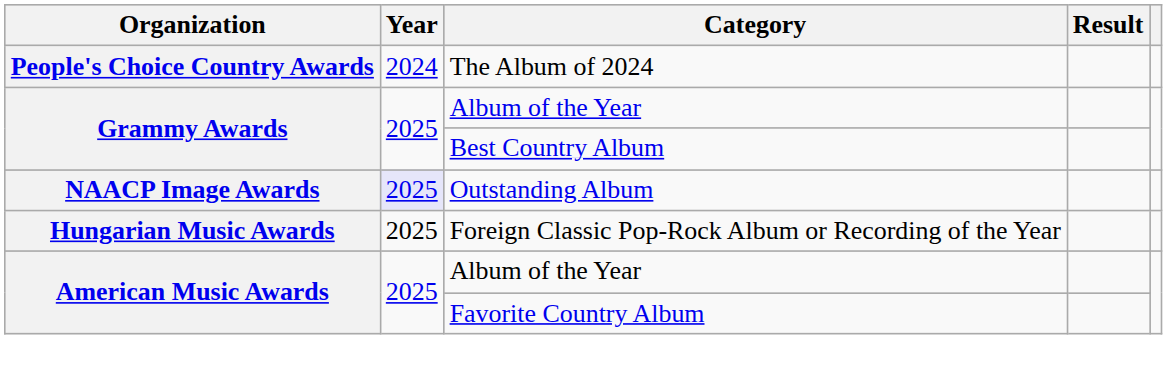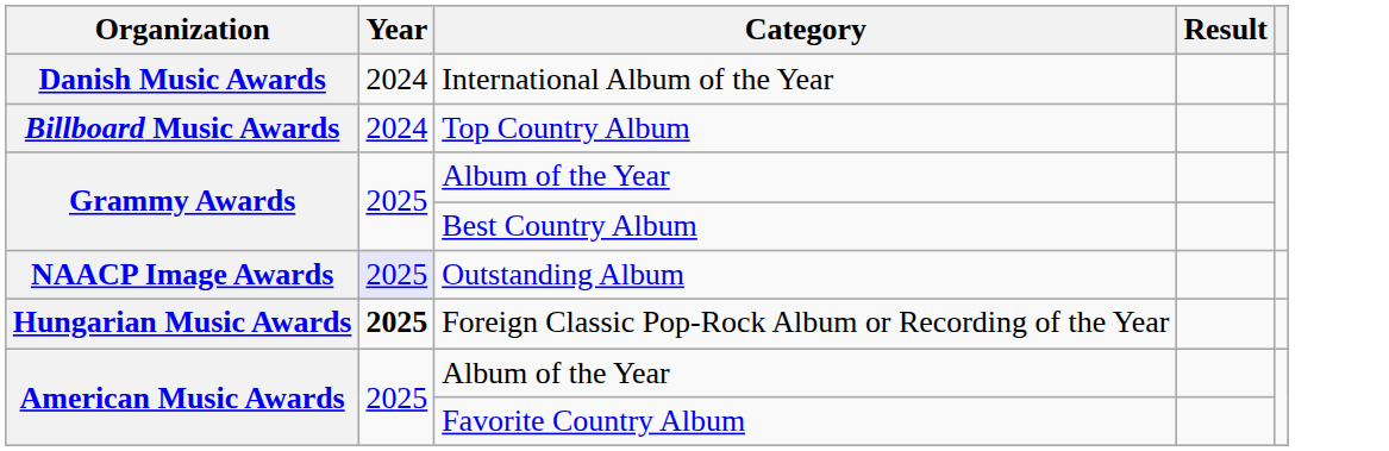- row: People's Choice Country Awards | 2024 | The Album of 2024
+ row: Danish Music Awards | 2024 | International Album of the Year
+ row: Billboard Music Awards | 2024 | Top Country Album
Foreign Classic Pop-Rock Album or Recording of the Year | Year: normal -> bold
